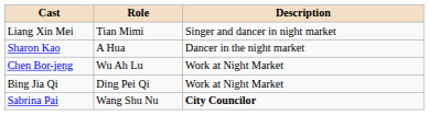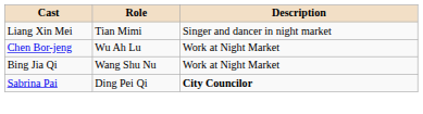- row: Sharon Kao | A Hua | Dancer in the night market
Bing Jia Qi | Role: Ding Pei Qi -> Wang Shu Nu
Sabrina Pai | Role: Wang Shu Nu -> Ding Pei Qi
